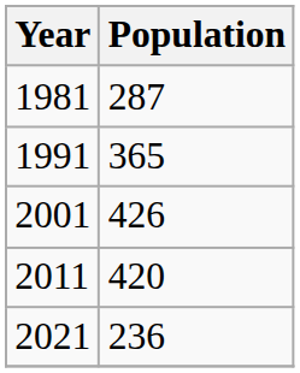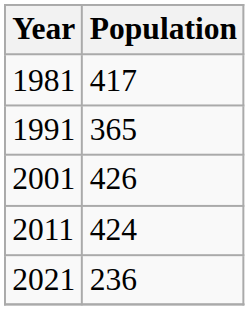1981 | Population: 287 -> 417
2011 | Population: 420 -> 424
